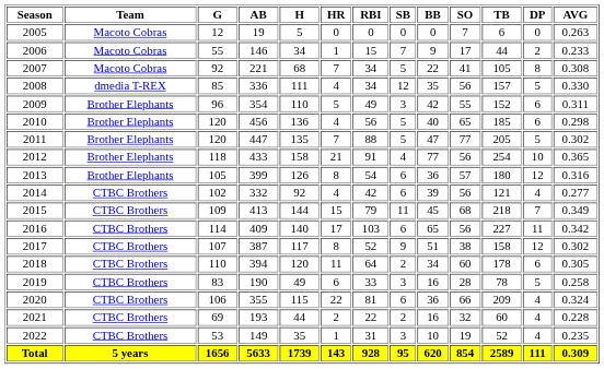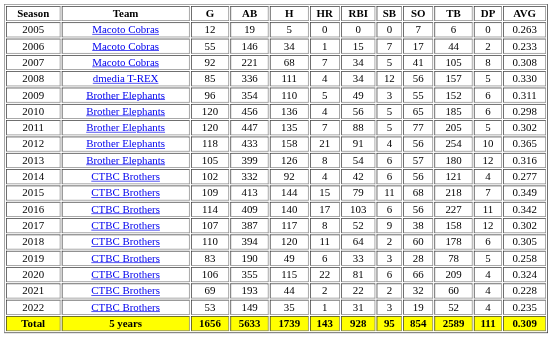- column: BB | 0 | 9 | 22 | 35 | 42 | 40 | 47 | 77 | 36 | 39 | 45 | 65 | 51 | 34 | 16 | 36 | 16 | 10 | 620
